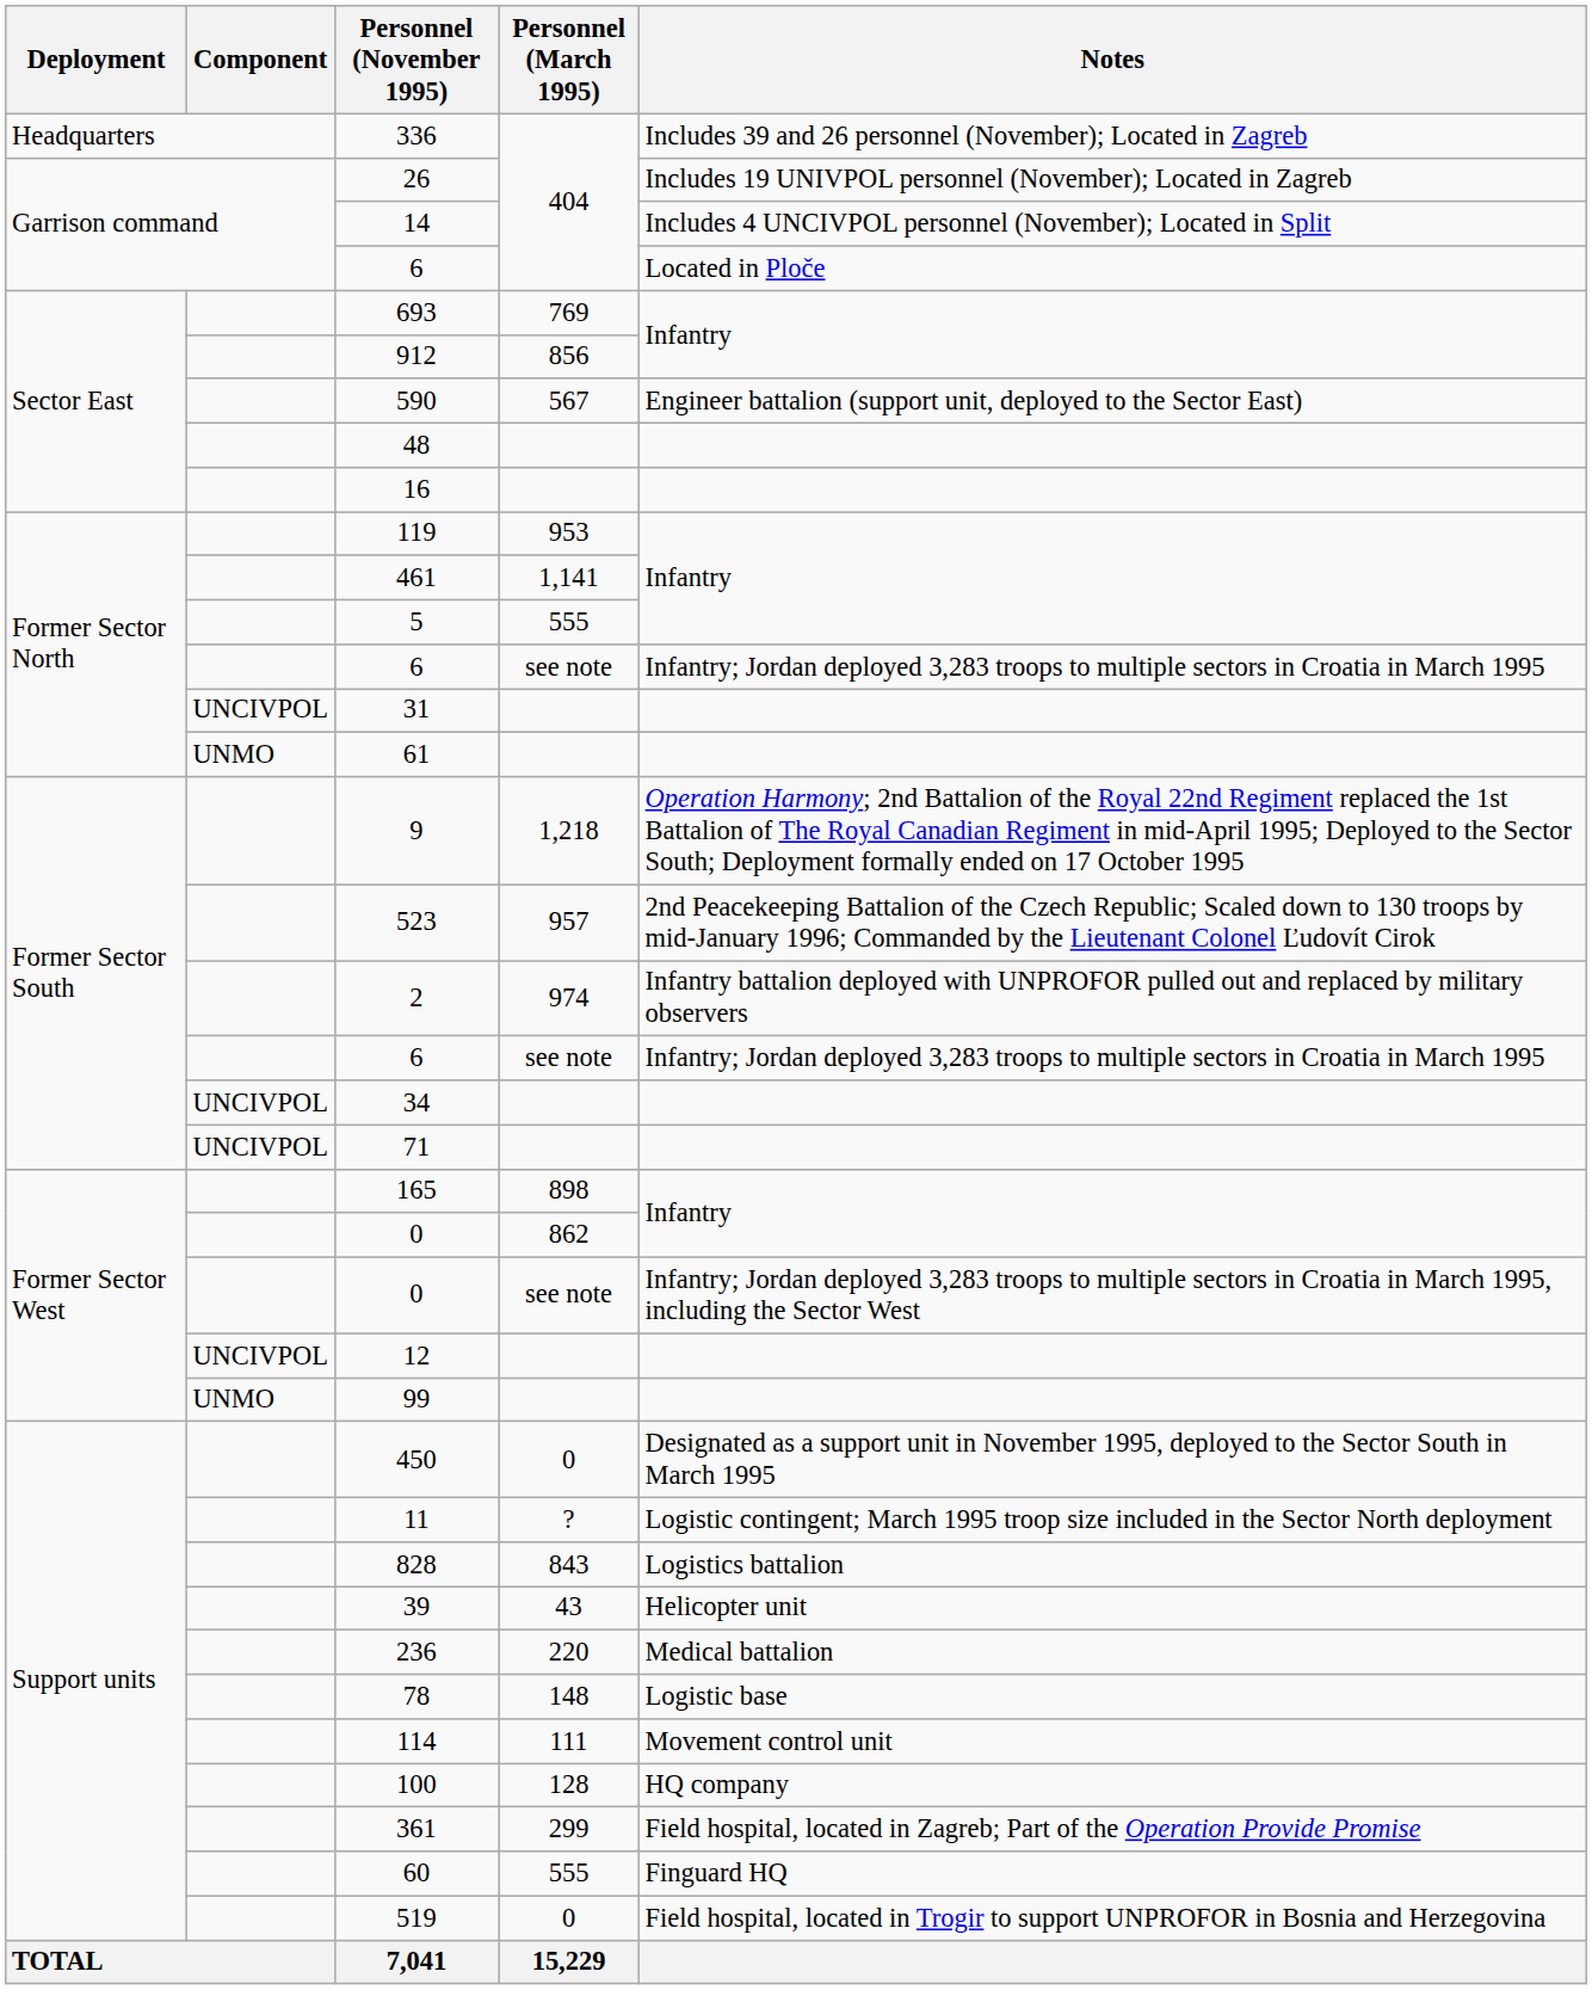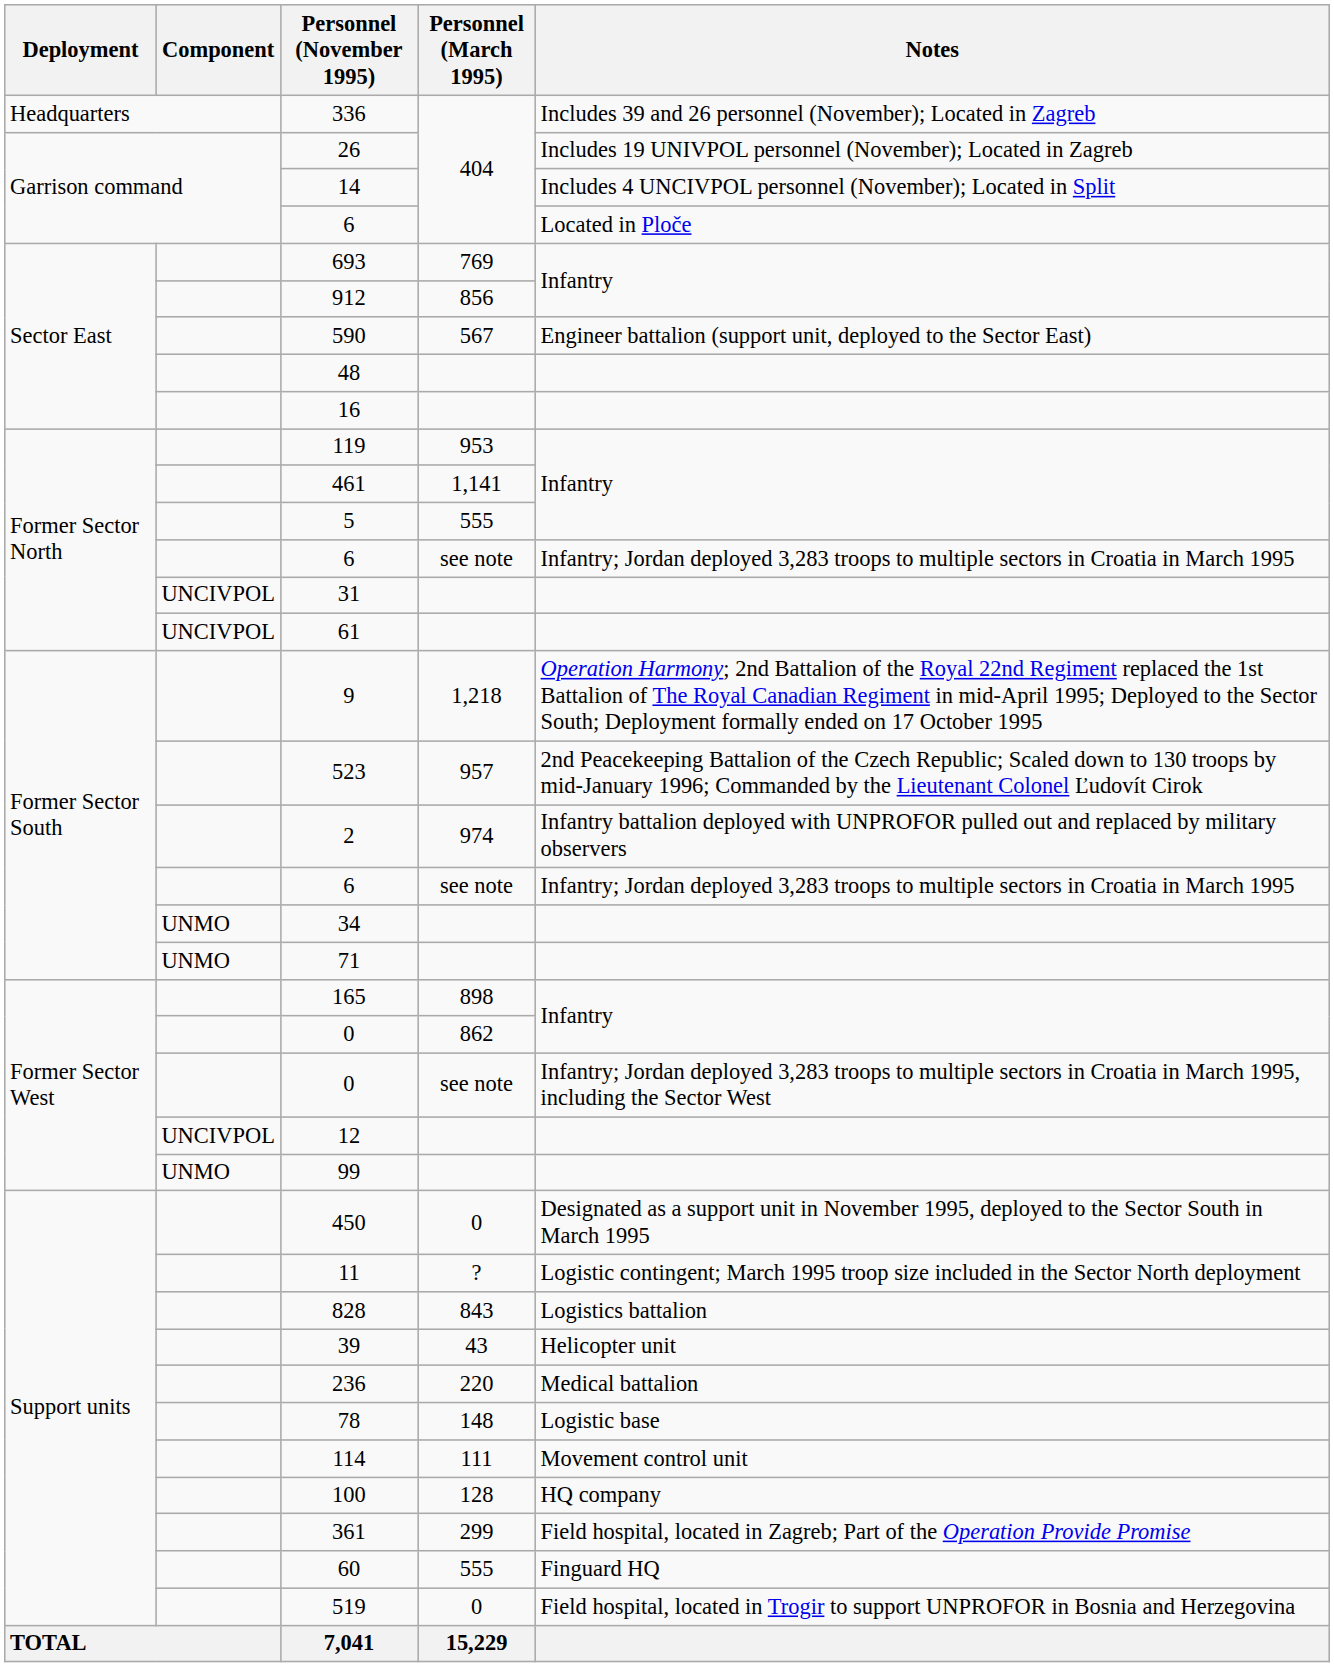61 | Component: UNMO -> UNCIVPOL
34 | Component: UNCIVPOL -> UNMO
71 | Component: UNCIVPOL -> UNMO
